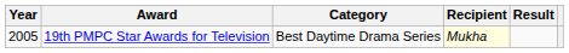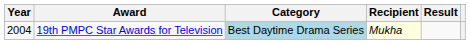19th PMPC Star Awards for Television | Year: 2005 -> 2004
19th PMPC Star Awards for Television | Category: no background -> lightblue background
